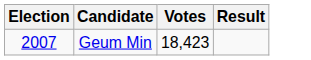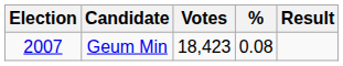+ column: % | 0.08
